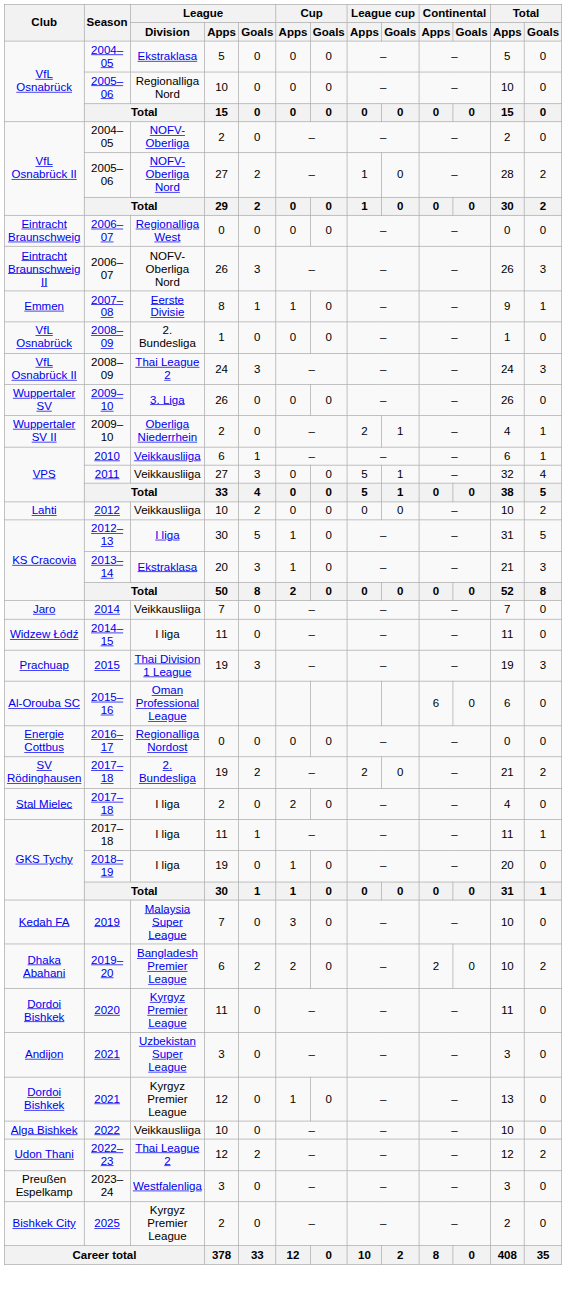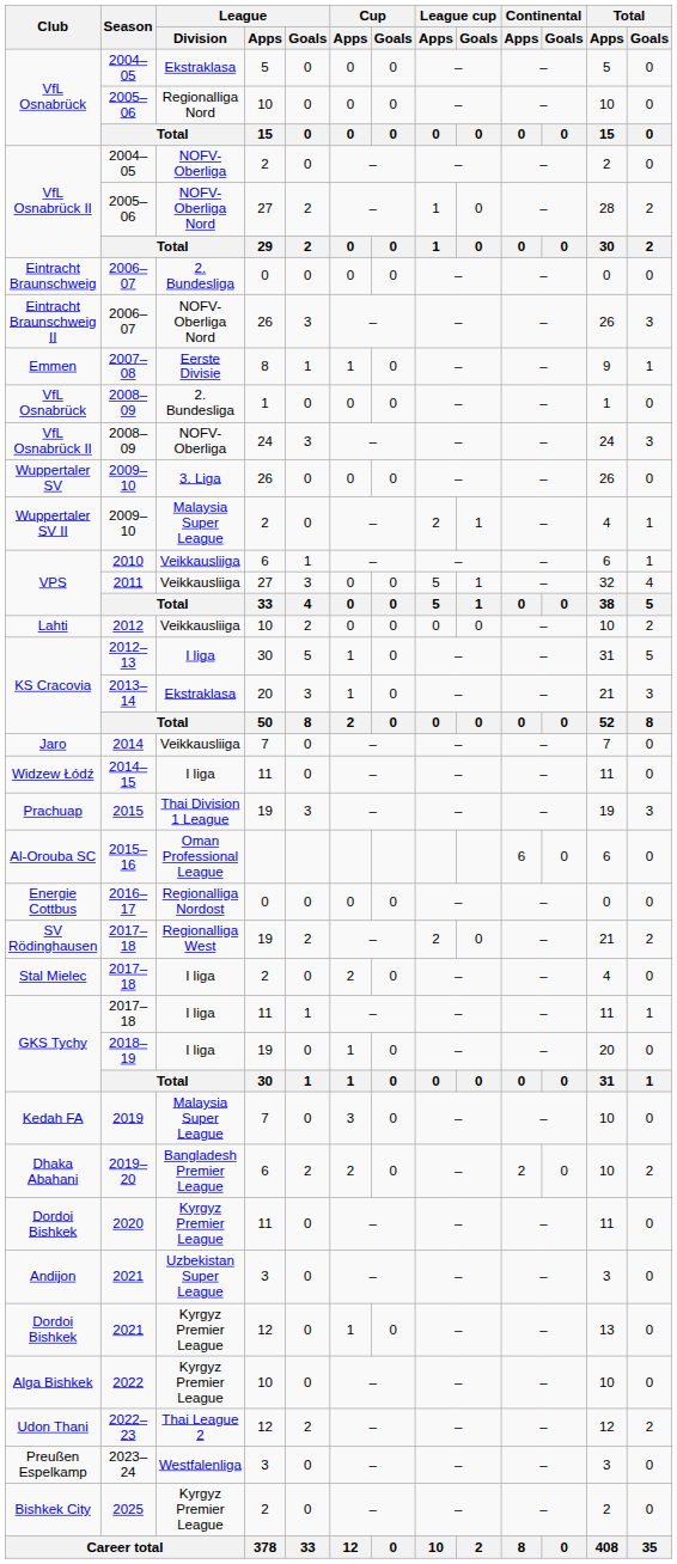Eintracht Braunschweig | League / Division: Regionalliga West -> 2. Bundesliga
VfL Osnabrück II / 2008–09 | League / Division: Thai League 2 -> NOFV-Oberliga
Wuppertaler SV II | League / Division: Oberliga Niederrhein -> Malaysia Super League
SV Rödinghausen | League / Division: 2. Bundesliga -> Regionalliga West
Alga Bishkek | League / Division: Veikkausliiga -> Kyrgyz Premier League
